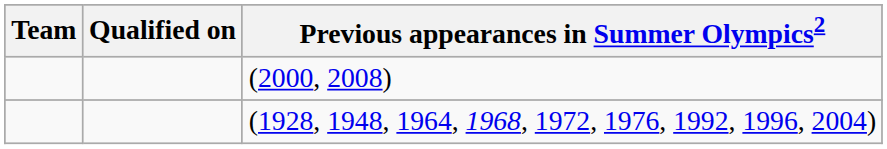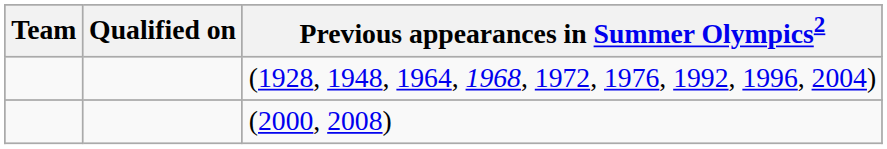rows swapped: (2000, 2008) <-> (1928, 1948, 1964, 1968, 1972, 1976, 1992, 1996, 2004)
